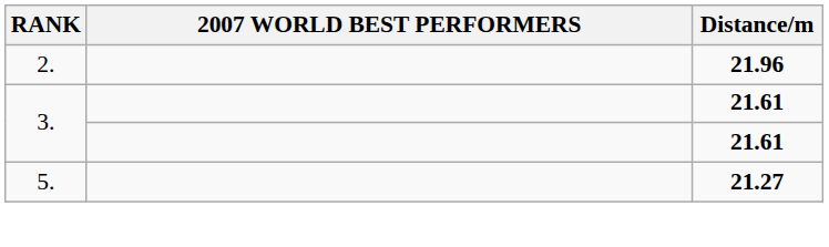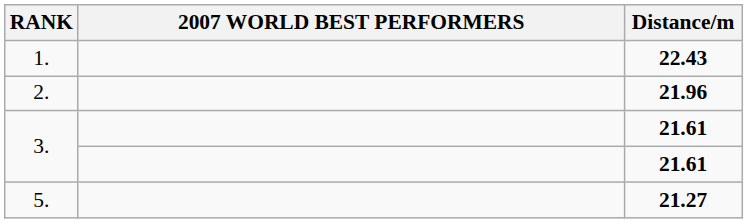+ row: 1. | 22.43
